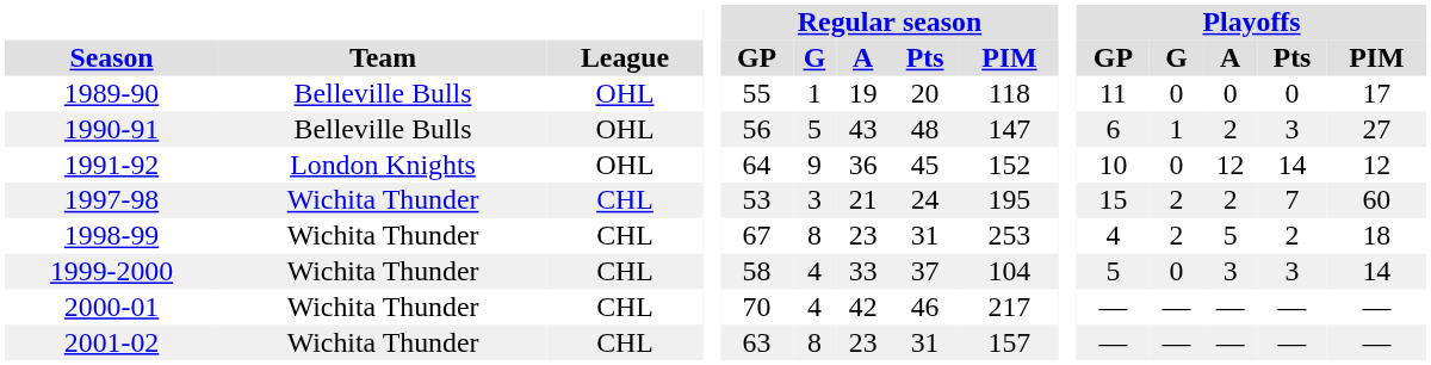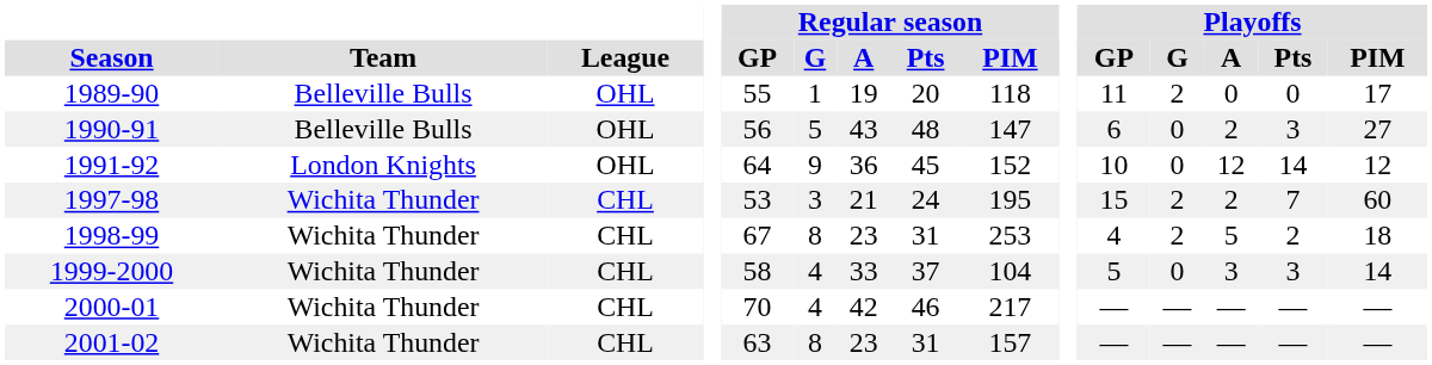1989-90 | Playoffs / G: 0 -> 2
1990-91 | Playoffs / G: 1 -> 0
